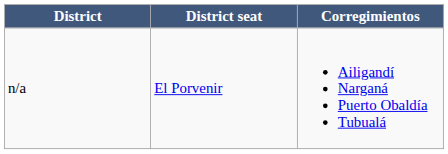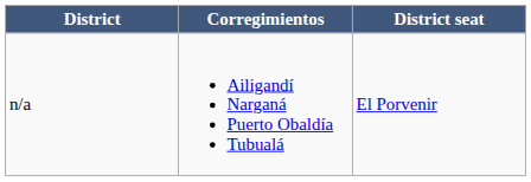columns swapped: Corregimientos <-> District seat
